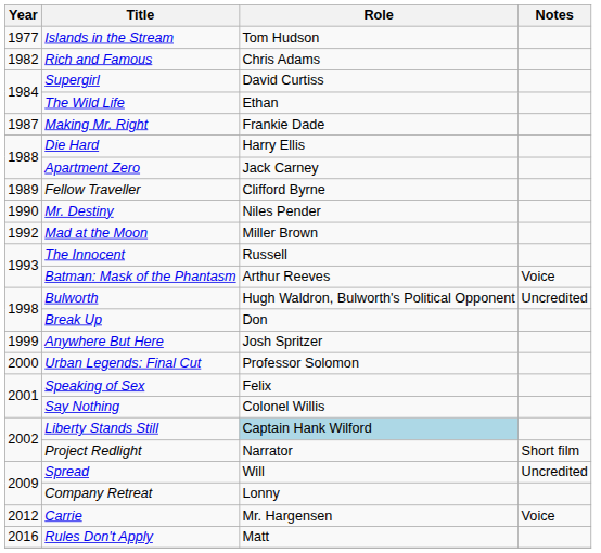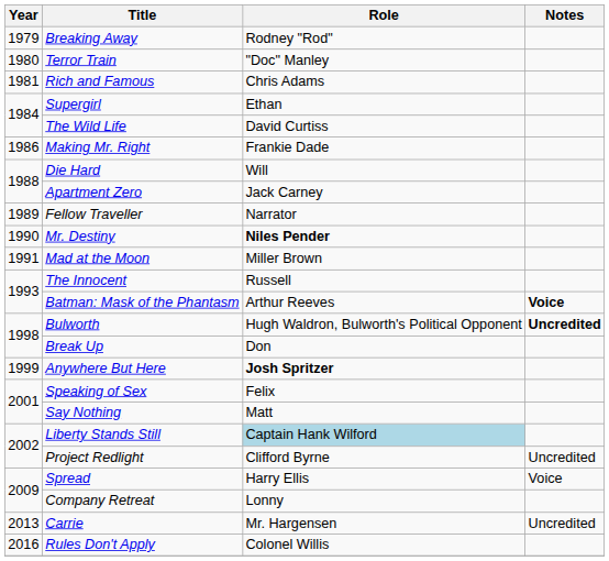- row: 1977 | Islands in the Stream | Tom Hudson
+ row: 1979 | Breaking Away | Rodney "Rod"
+ row: 1980 | Terror Train | "Doc" Manley
Rich and Famous | Year: 1982 -> 1981
Supergirl | Role: David Curtiss -> Ethan
The Wild Life | Role: Ethan -> David Curtiss
Making Mr. Right | Year: 1987 -> 1986
Die Hard | Role: Harry Ellis -> Will
Fellow Traveller | Role: Clifford Byrne -> Narrator
Mr. Destiny | Role: normal -> bold
Mad at the Moon | Year: 1992 -> 1991
Batman: Mask of the Phantasm | Notes: normal -> bold
Bulworth | Notes: normal -> bold
Anywhere But Here | Role: normal -> bold
- row: 2000 | Urban Legends: Final Cut | Professor Solomon
Say Nothing | Role: Colonel Willis -> Matt
Project Redlight | Role: Narrator -> Clifford Byrne
Project Redlight | Notes: Short film -> Uncredited
Spread | Role: Will -> Harry Ellis
Spread | Notes: Uncredited -> Voice
Carrie | Year: 2012 -> 2013
Carrie | Notes: Voice -> Uncredited
Rules Don't Apply | Role: Matt -> Colonel Willis
